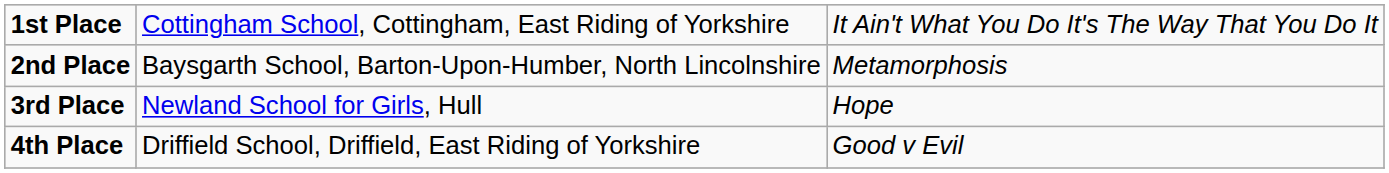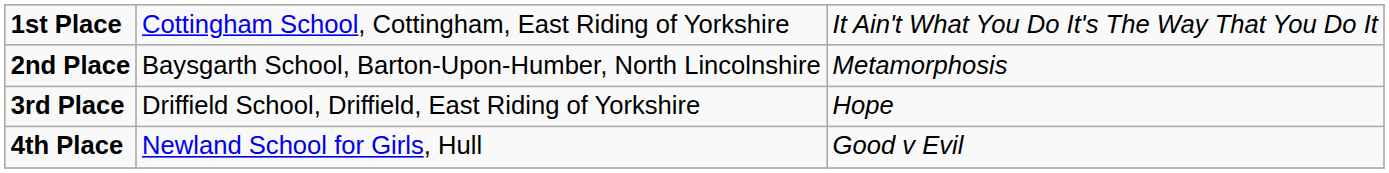3rd Place | column 2: Newland School for Girls, Hull -> Driffield School, Driffield, East Riding of Yorkshire
4th Place | column 2: Driffield School, Driffield, East Riding of Yorkshire -> Newland School for Girls, Hull
